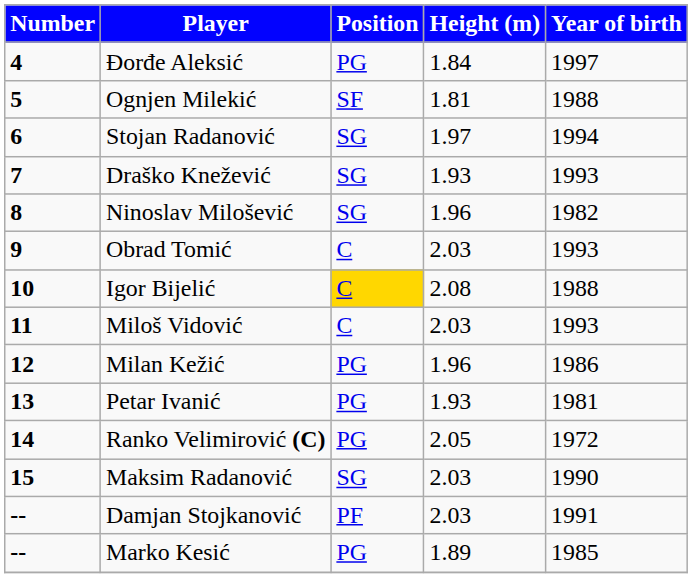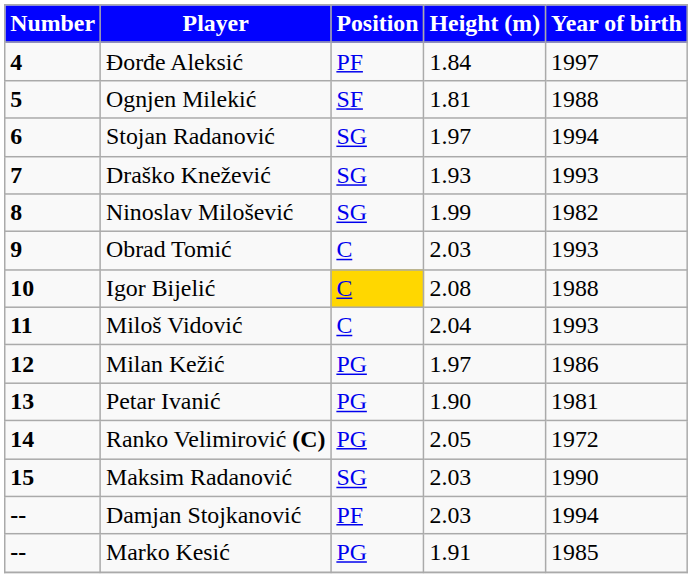Đorđe Aleksić | Position: PG -> PF
Ninoslav Milošević | Height (m): 1.96 -> 1.99
Miloš Vidović | Height (m): 2.03 -> 2.04
Milan Kežić | Height (m): 1.96 -> 1.97
Petar Ivanić | Height (m): 1.93 -> 1.90
Damjan Stojkanović | Year of birth: 1991 -> 1994
Marko Kesić | Height (m): 1.89 -> 1.91
